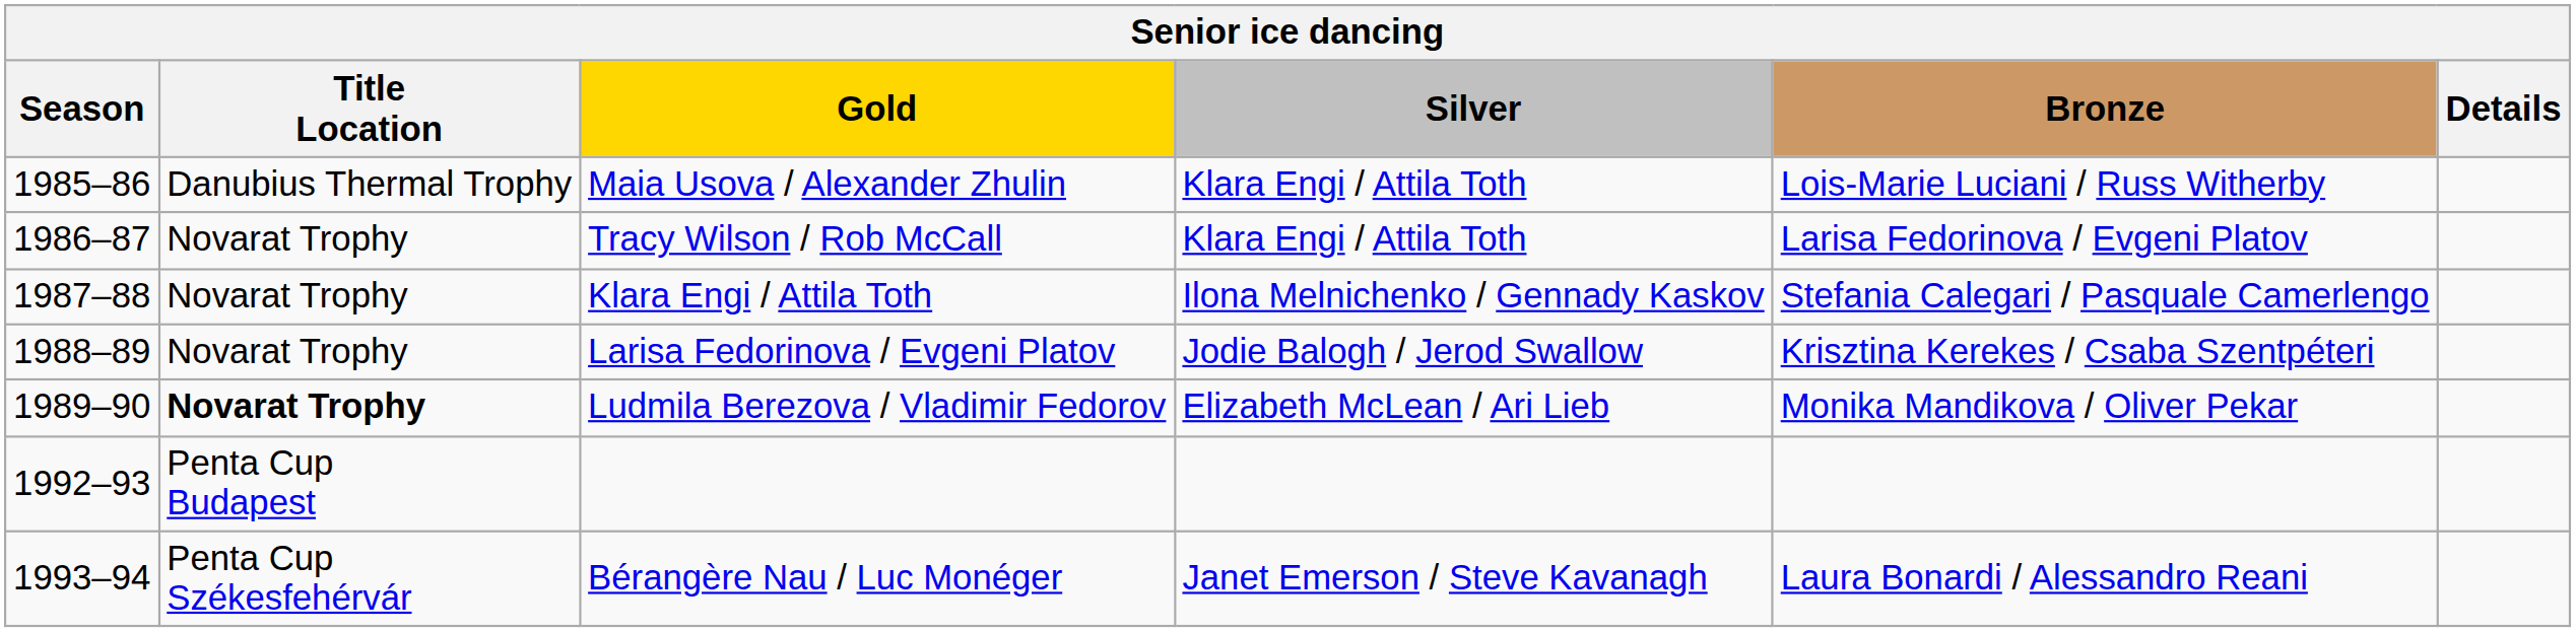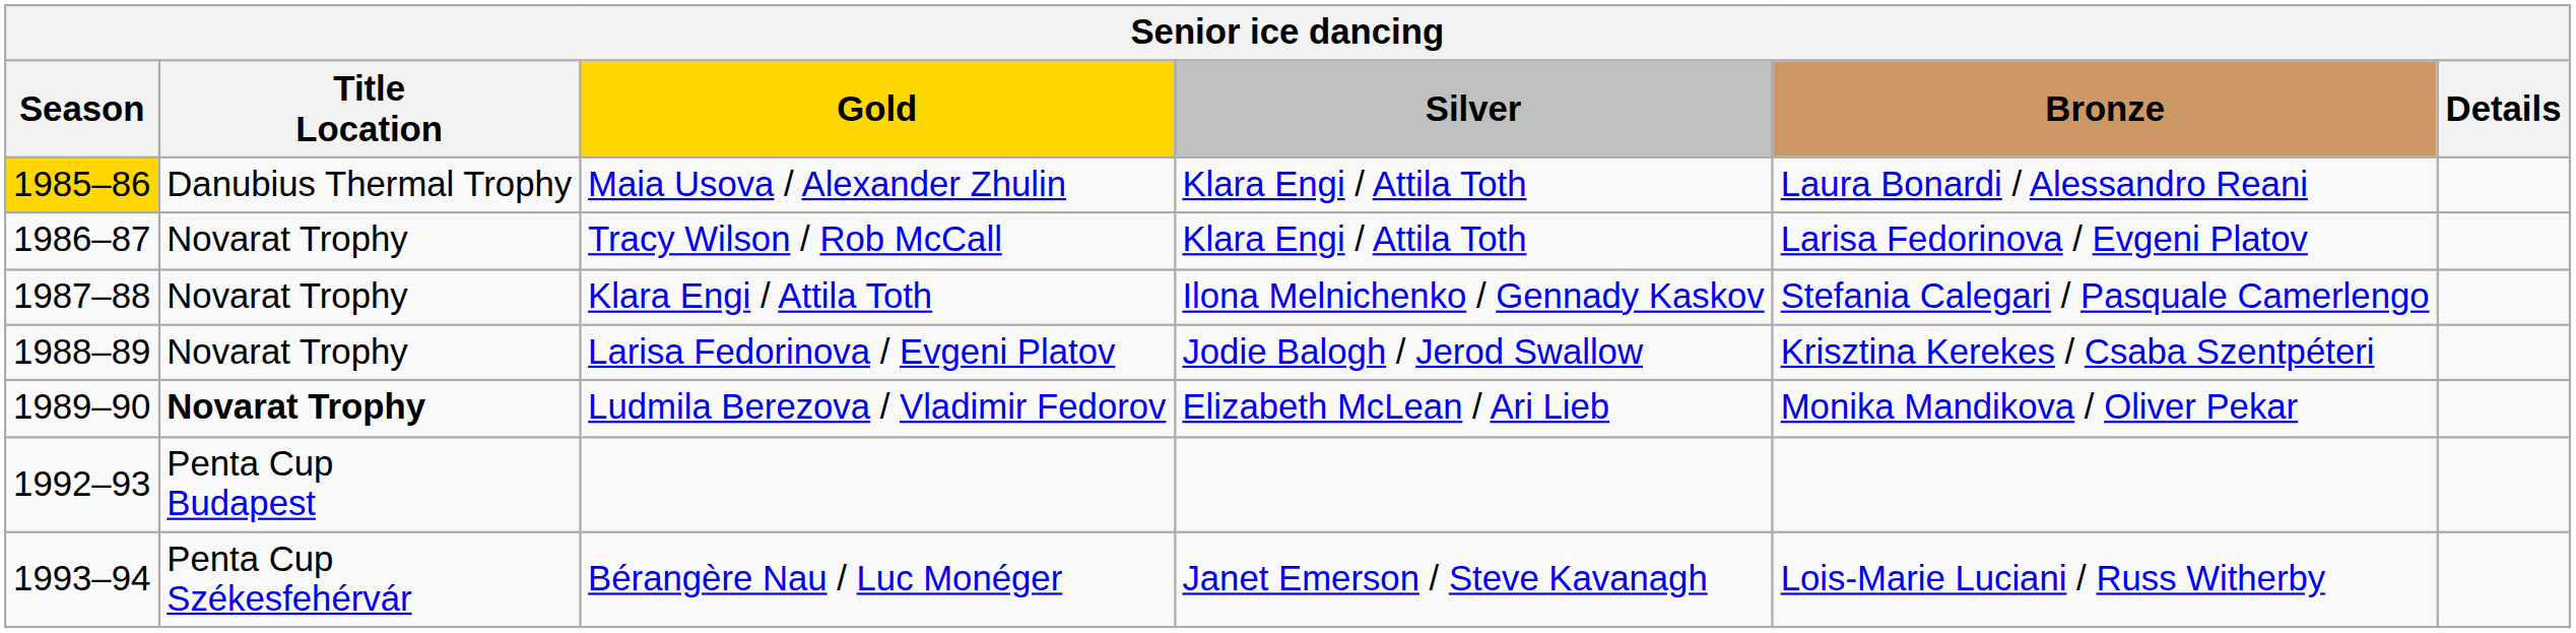Maia Usova / Alexander Zhulin | Season: no background -> gold background
Maia Usova / Alexander Zhulin | Bronze: Lois-Marie Luciani / Russ Witherby -> Laura Bonardi / Alessandro Reani
Bérangère Nau / Luc Monéger | Bronze: Laura Bonardi / Alessandro Reani -> Lois-Marie Luciani / Russ Witherby
